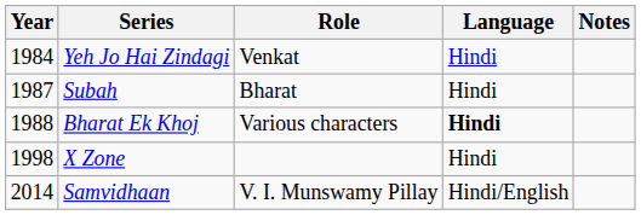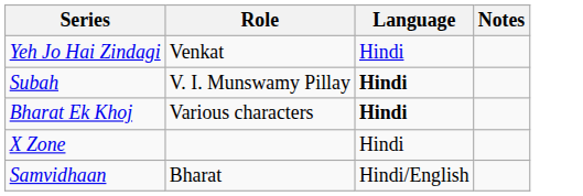- column: Year | 1984 | 1987 | 1988 | 1998 | 2014
Subah | Role: Bharat -> V. I. Munswamy Pillay
Subah | Language: normal -> bold
Samvidhaan | Role: V. I. Munswamy Pillay -> Bharat
